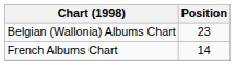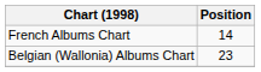rows swapped: Belgian (Wallonia) Albums Chart <-> French Albums Chart
